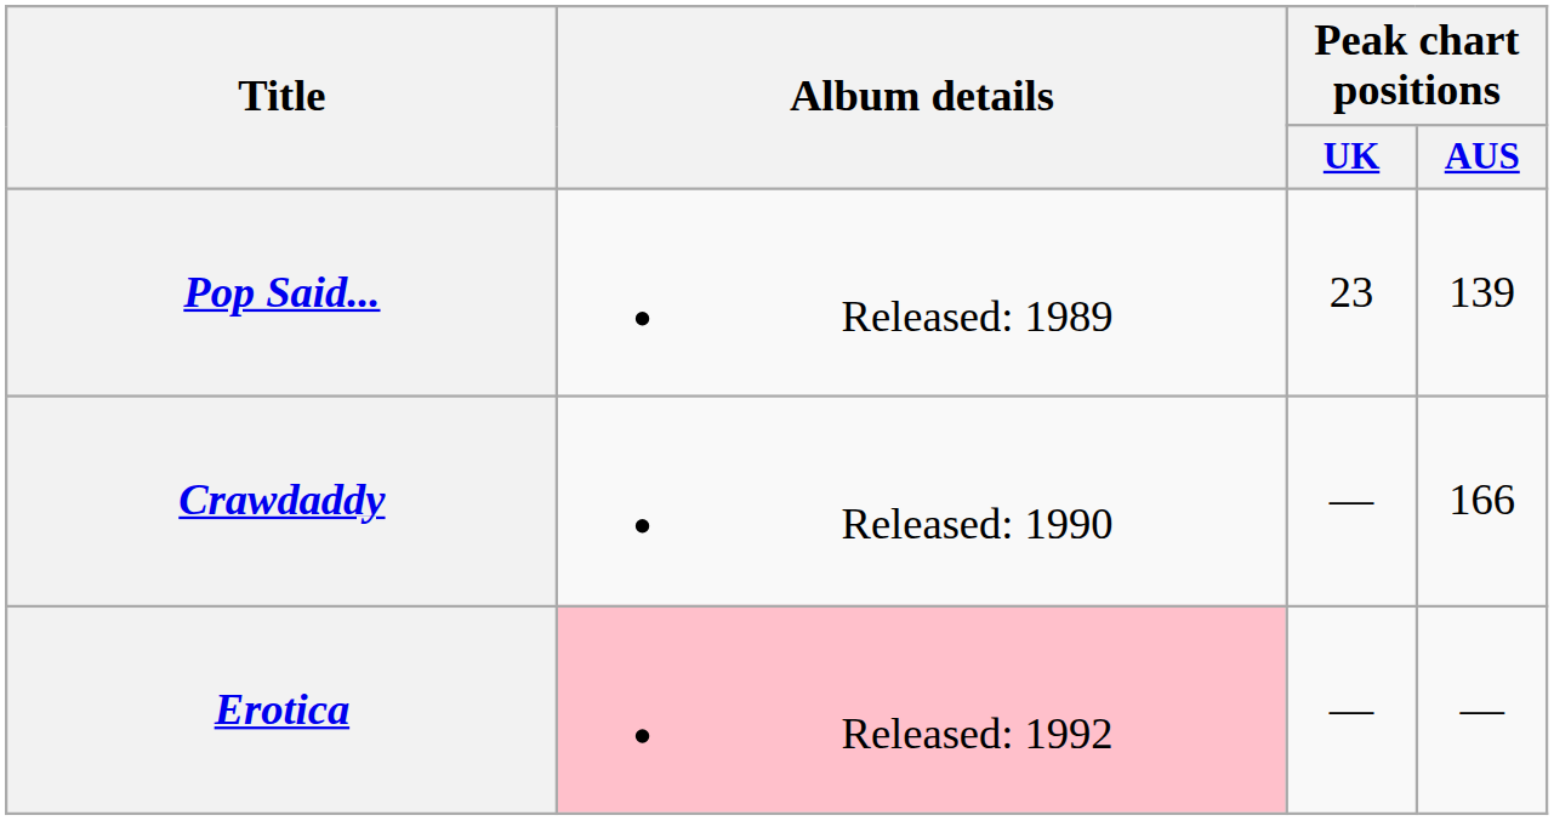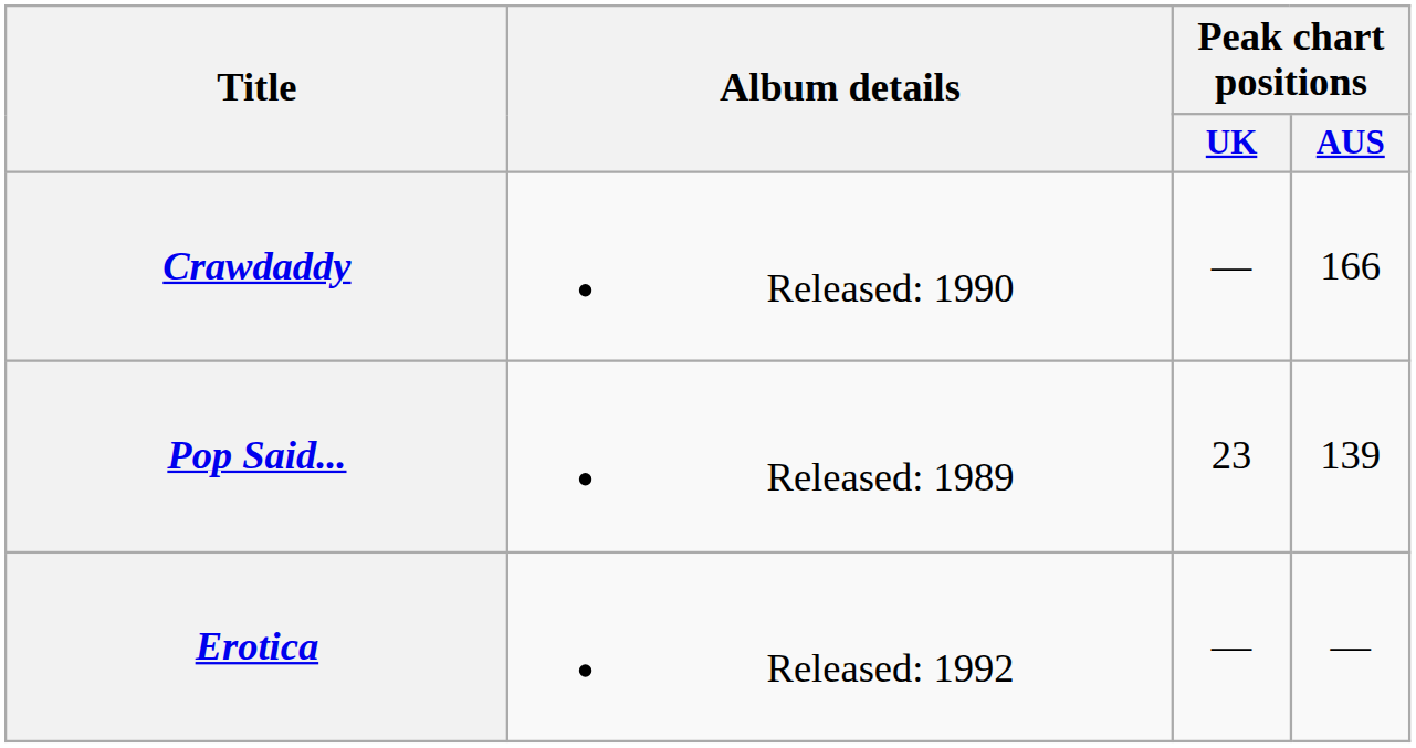rows swapped: Pop Said... <-> Crawdaddy
Erotica | Album details: pink background -> no background
